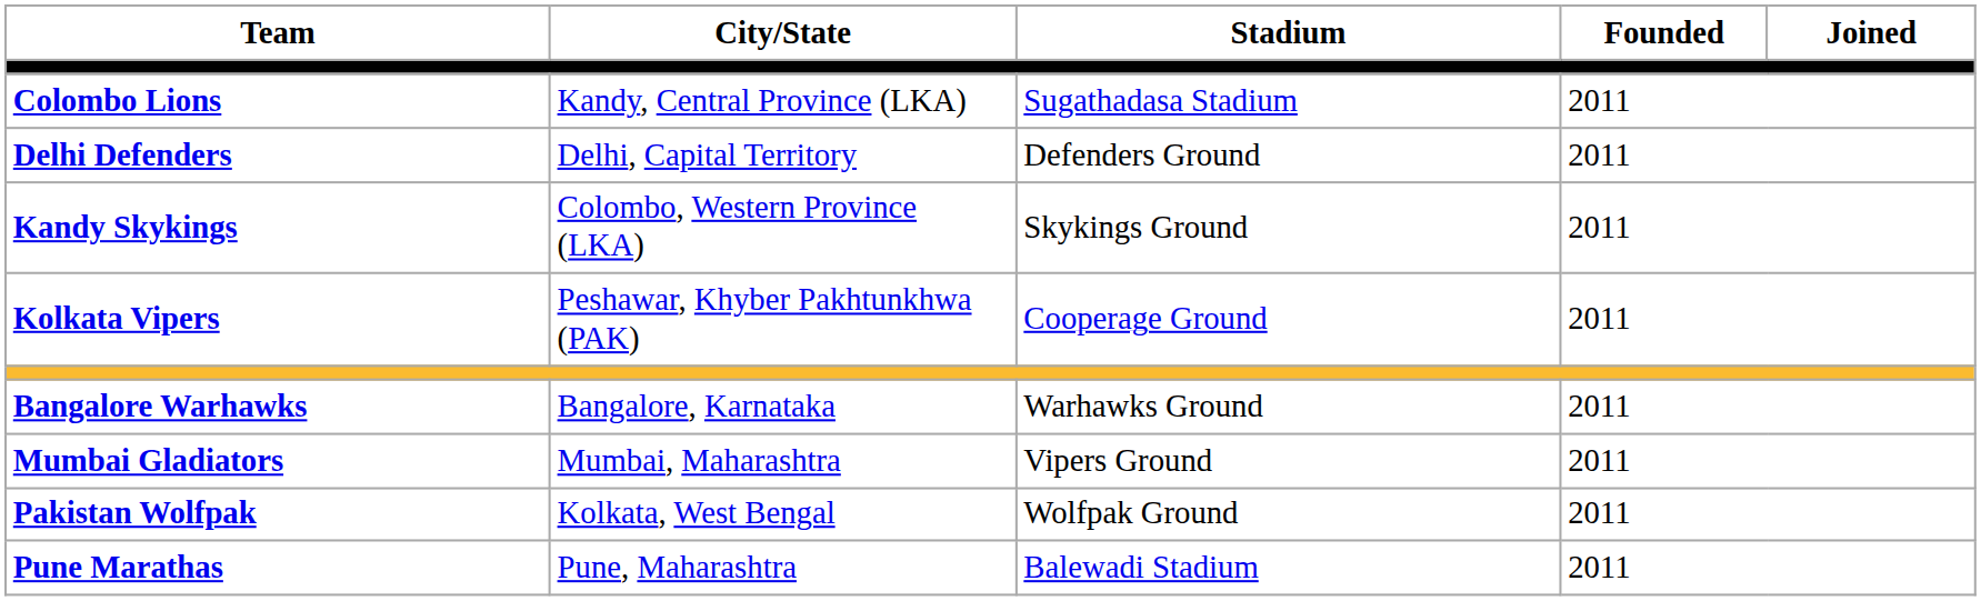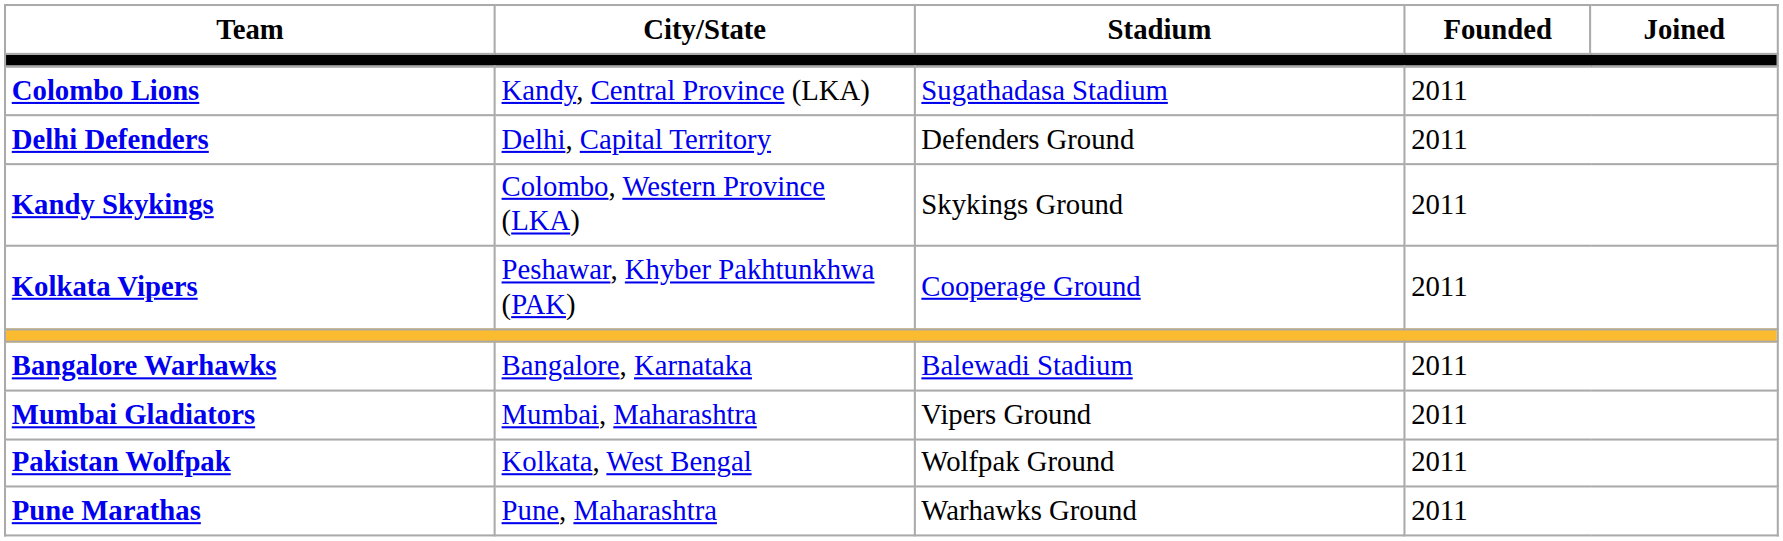Bangalore Warhawks | Stadium: Warhawks Ground -> Balewadi Stadium
Pune Marathas | Stadium: Balewadi Stadium -> Warhawks Ground
